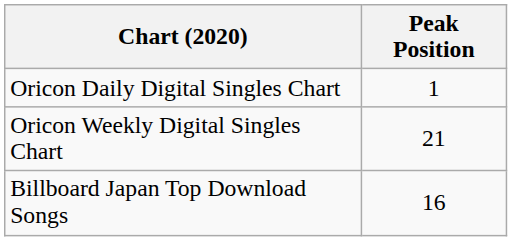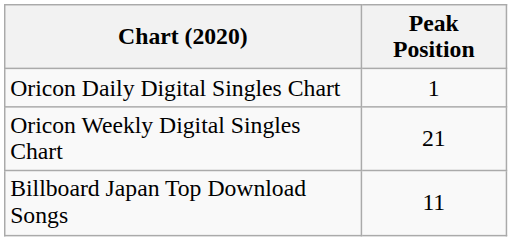Billboard Japan Top Download Songs | Peak Position: 16 -> 11
